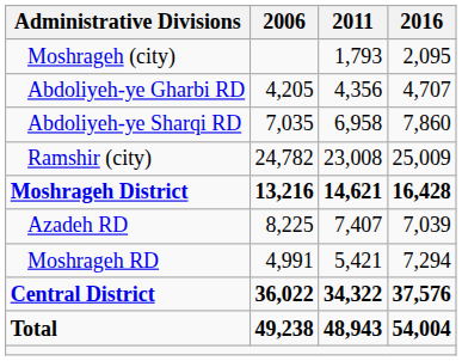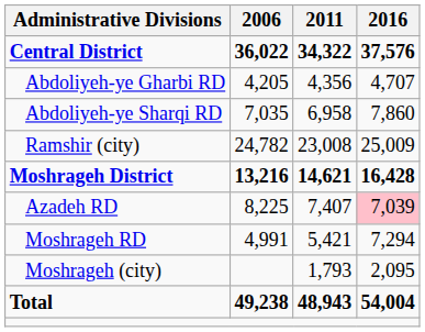rows swapped: Central District <-> Moshrageh (city)
Azadeh RD | 2016: no background -> pink background
